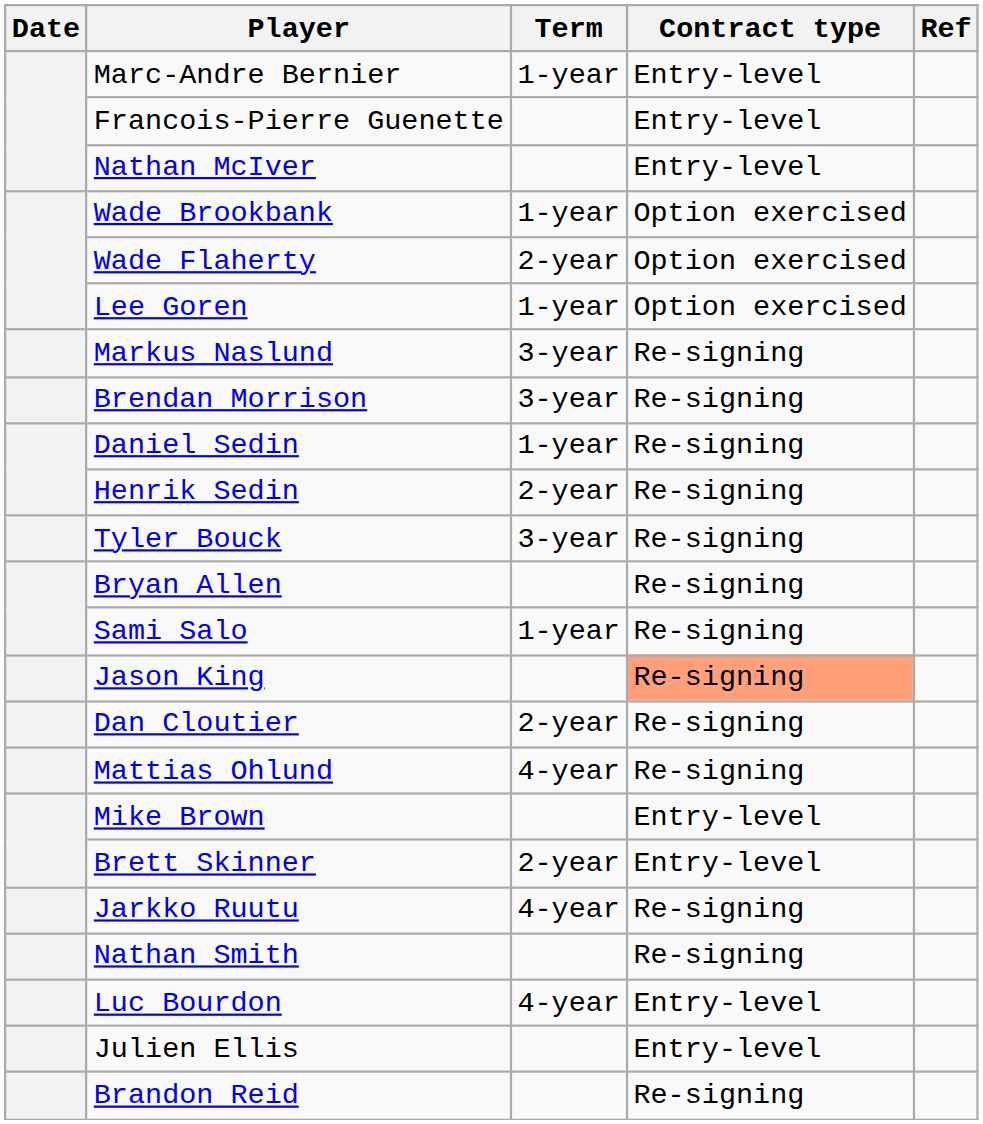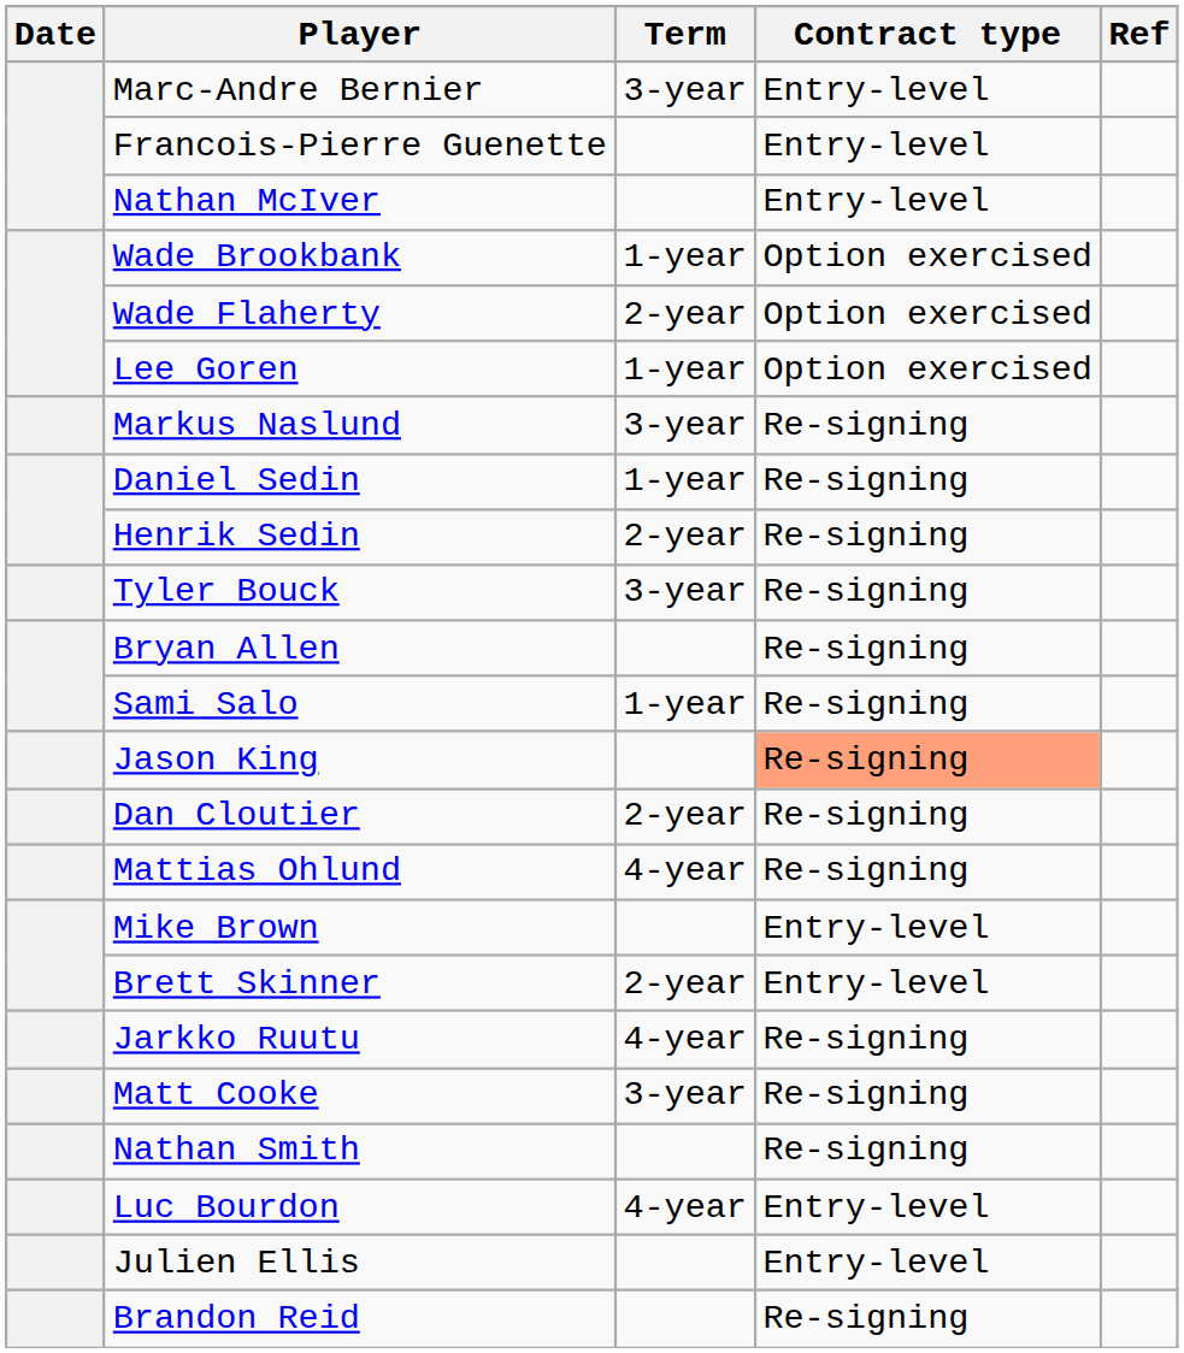Marc-Andre Bernier | Term: 1-year -> 3-year
- row: Brendan Morrison | 3-year | Re-signing
+ row: Matt Cooke | 3-year | Re-signing
